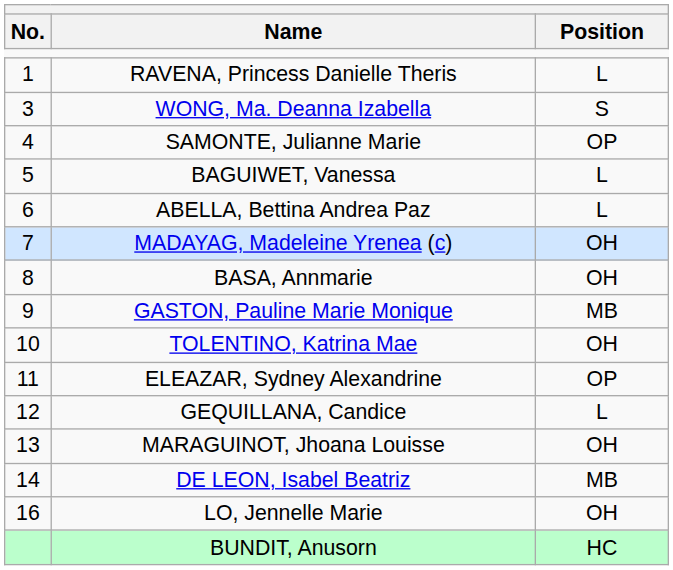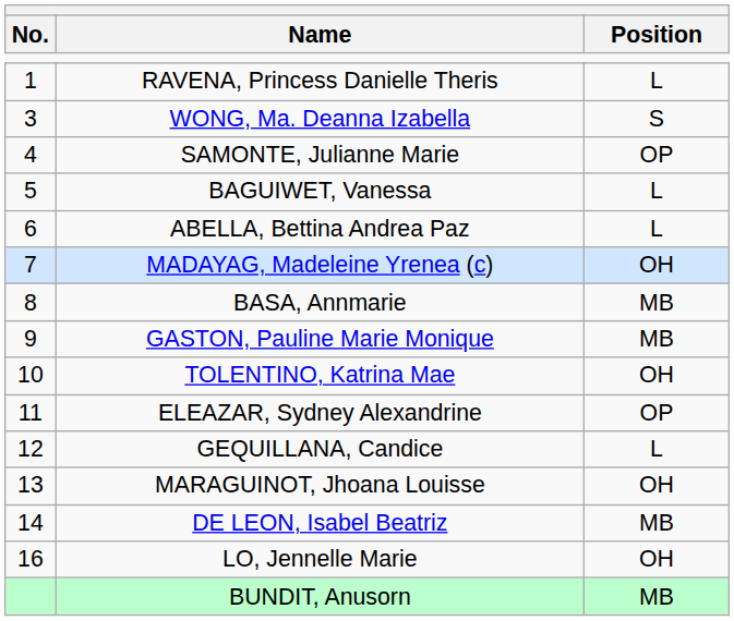BASA, Annmarie | Position: OH -> MB
BUNDIT, Anusorn | Position: HC -> MB
